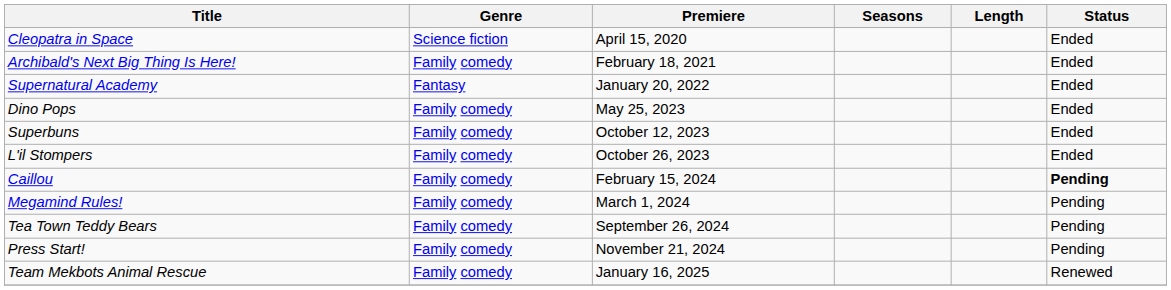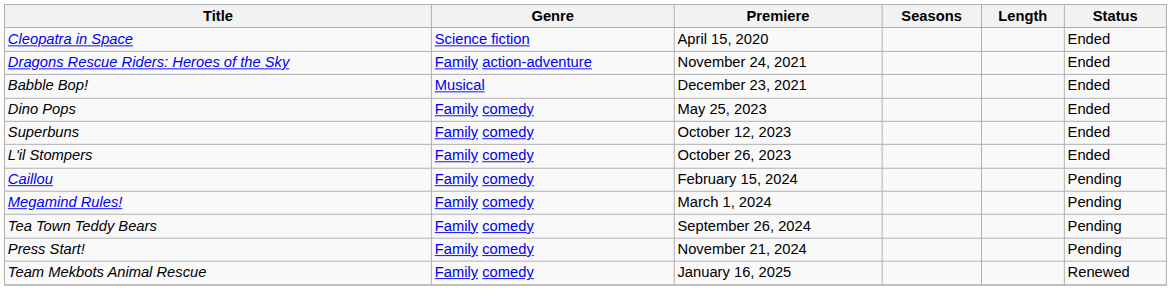- row: Archibald's Next Big Thing Is Here! | Family comedy | February 18, 2021 | Ended
+ row: Dragons Rescue Riders: Heroes of the Sky | Family action-adventure | November 24, 2021 | Ended
+ row: Babble Bop! | Musical | December 23, 2021 | Ended
- row: Supernatural Academy | Fantasy | January 20, 2022 | Ended
Caillou | Status: bold -> normal
